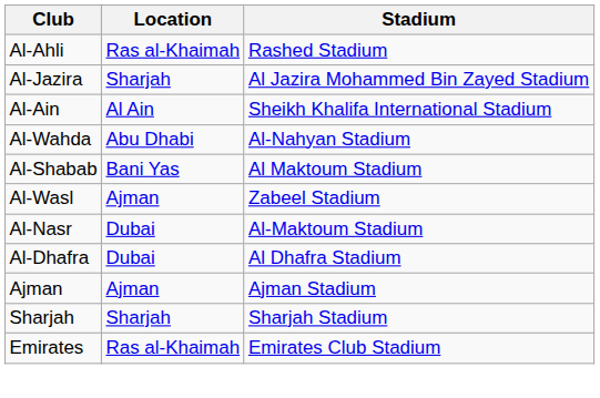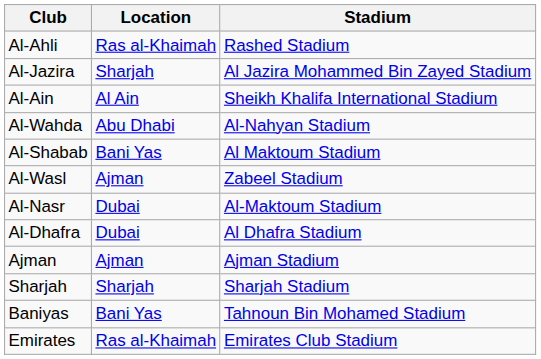+ row: Baniyas | Bani Yas | Tahnoun Bin Mohamed Stadium
